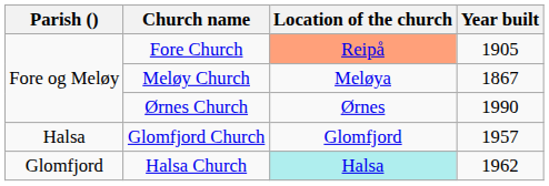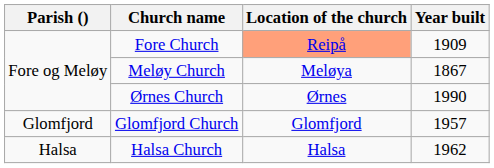Fore Church | Year built: 1905 -> 1909
Glomfjord Church | Parish (): Halsa -> Glomfjord
Halsa Church | Parish (): Glomfjord -> Halsa
Halsa Church | Location of the church: paleturquoise background -> no background
